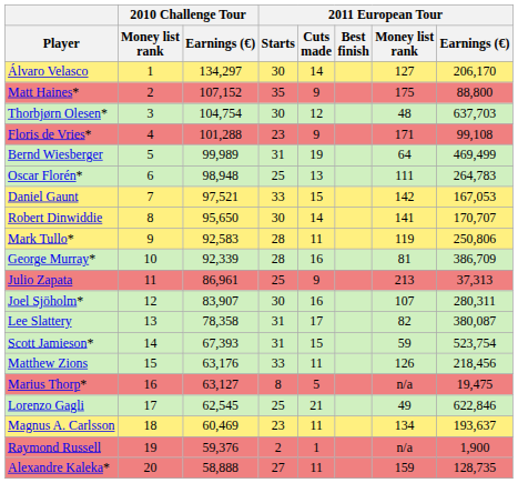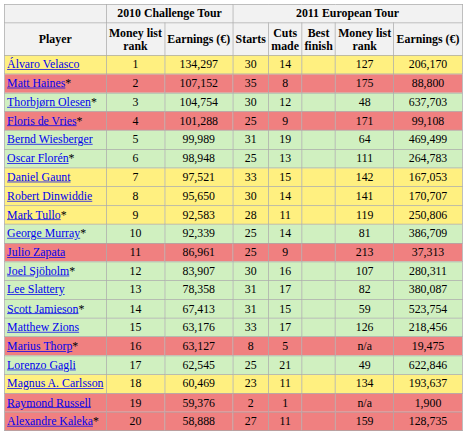Matt Haines* | 2011 European Tour / Cuts made: 9 -> 8
Floris de Vries* | 2011 European Tour / Starts: 23 -> 25
George Murray* | 2011 European Tour / Starts: 28 -> 25
George Murray* | 2011 European Tour / Cuts made: 16 -> 14
Scott Jamieson* | 2010 Challenge Tour / Earnings (€): 67,393 -> 67,413
Matthew Zions | 2011 European Tour / Cuts made: 11 -> 17
